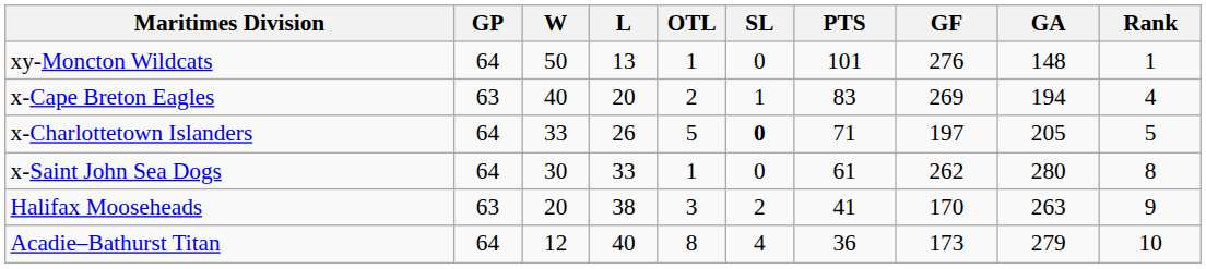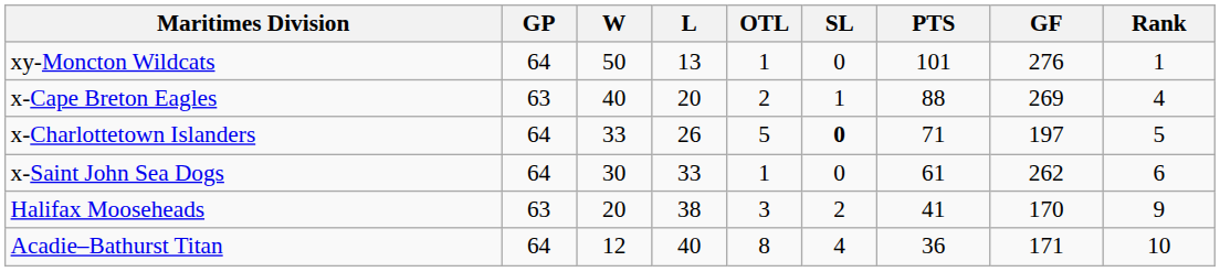- column: GA | 148 | 194 | 205 | 280 | 263 | 279
x-Cape Breton Eagles | PTS: 83 -> 88
x-Saint John Sea Dogs | Rank: 8 -> 6
Acadie–Bathurst Titan | GF: 173 -> 171
